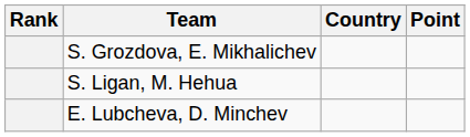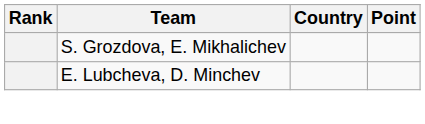- row: S. Ligan, M. Hehua
